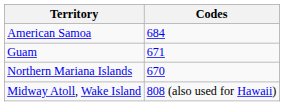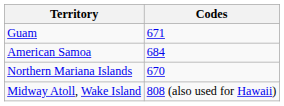rows swapped: American Samoa <-> Guam
